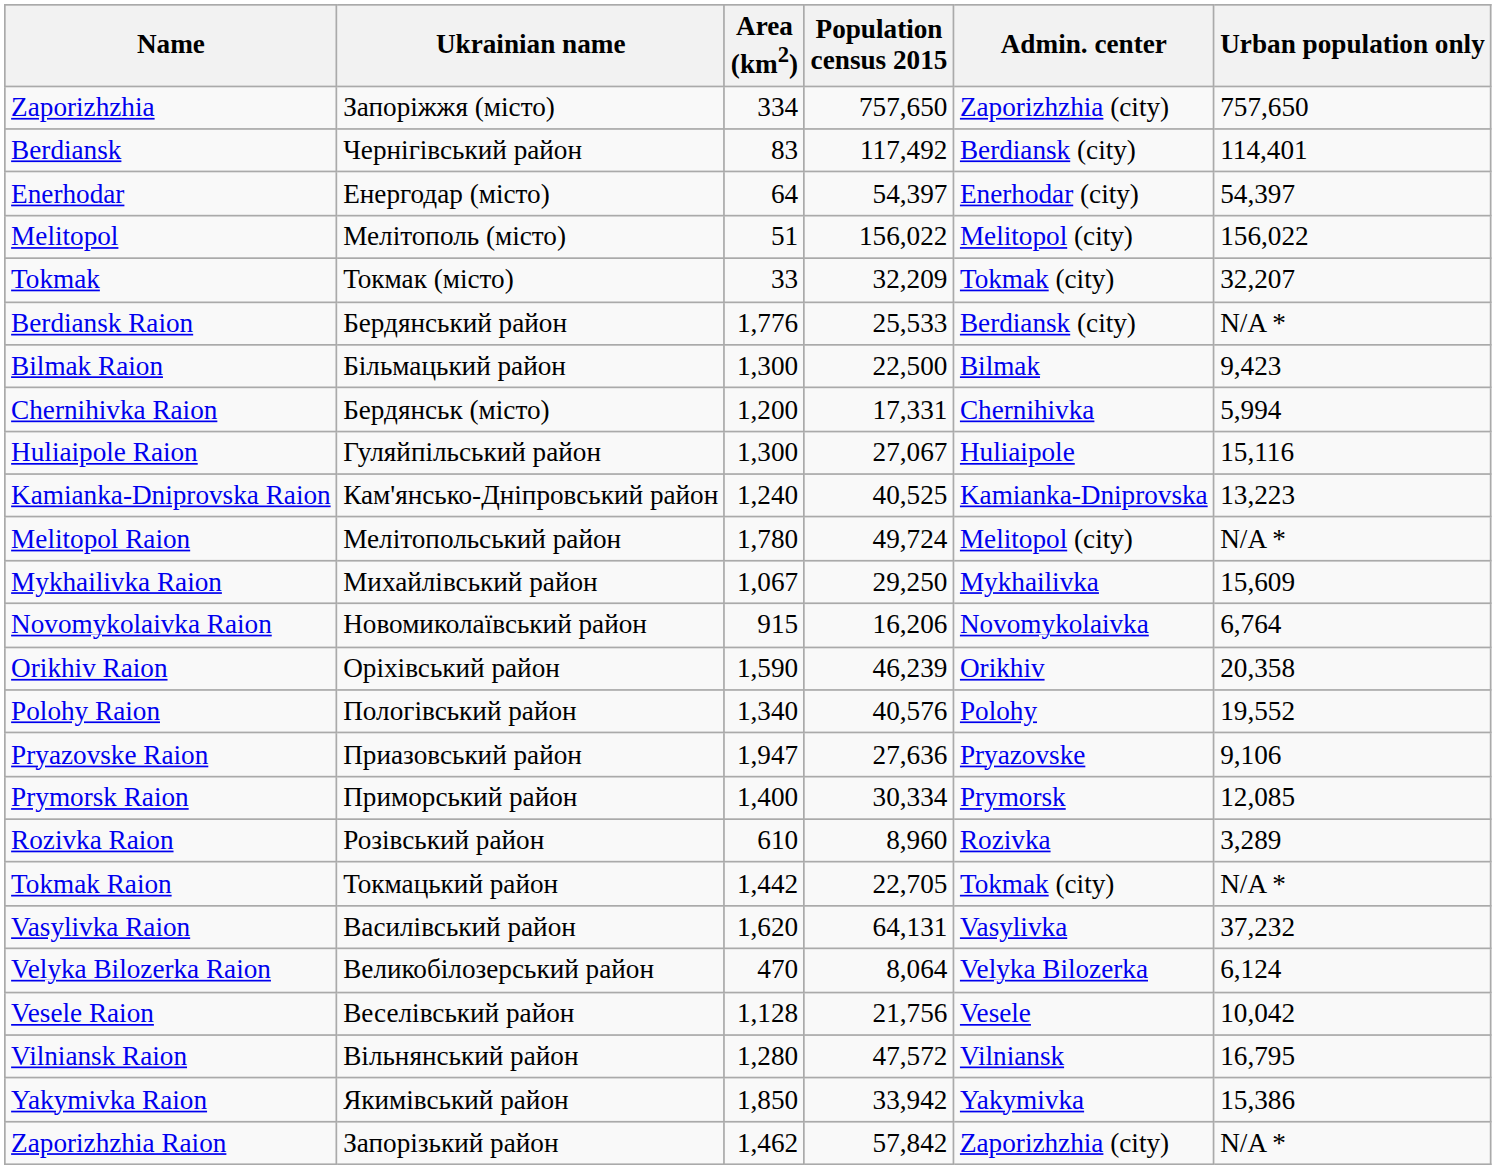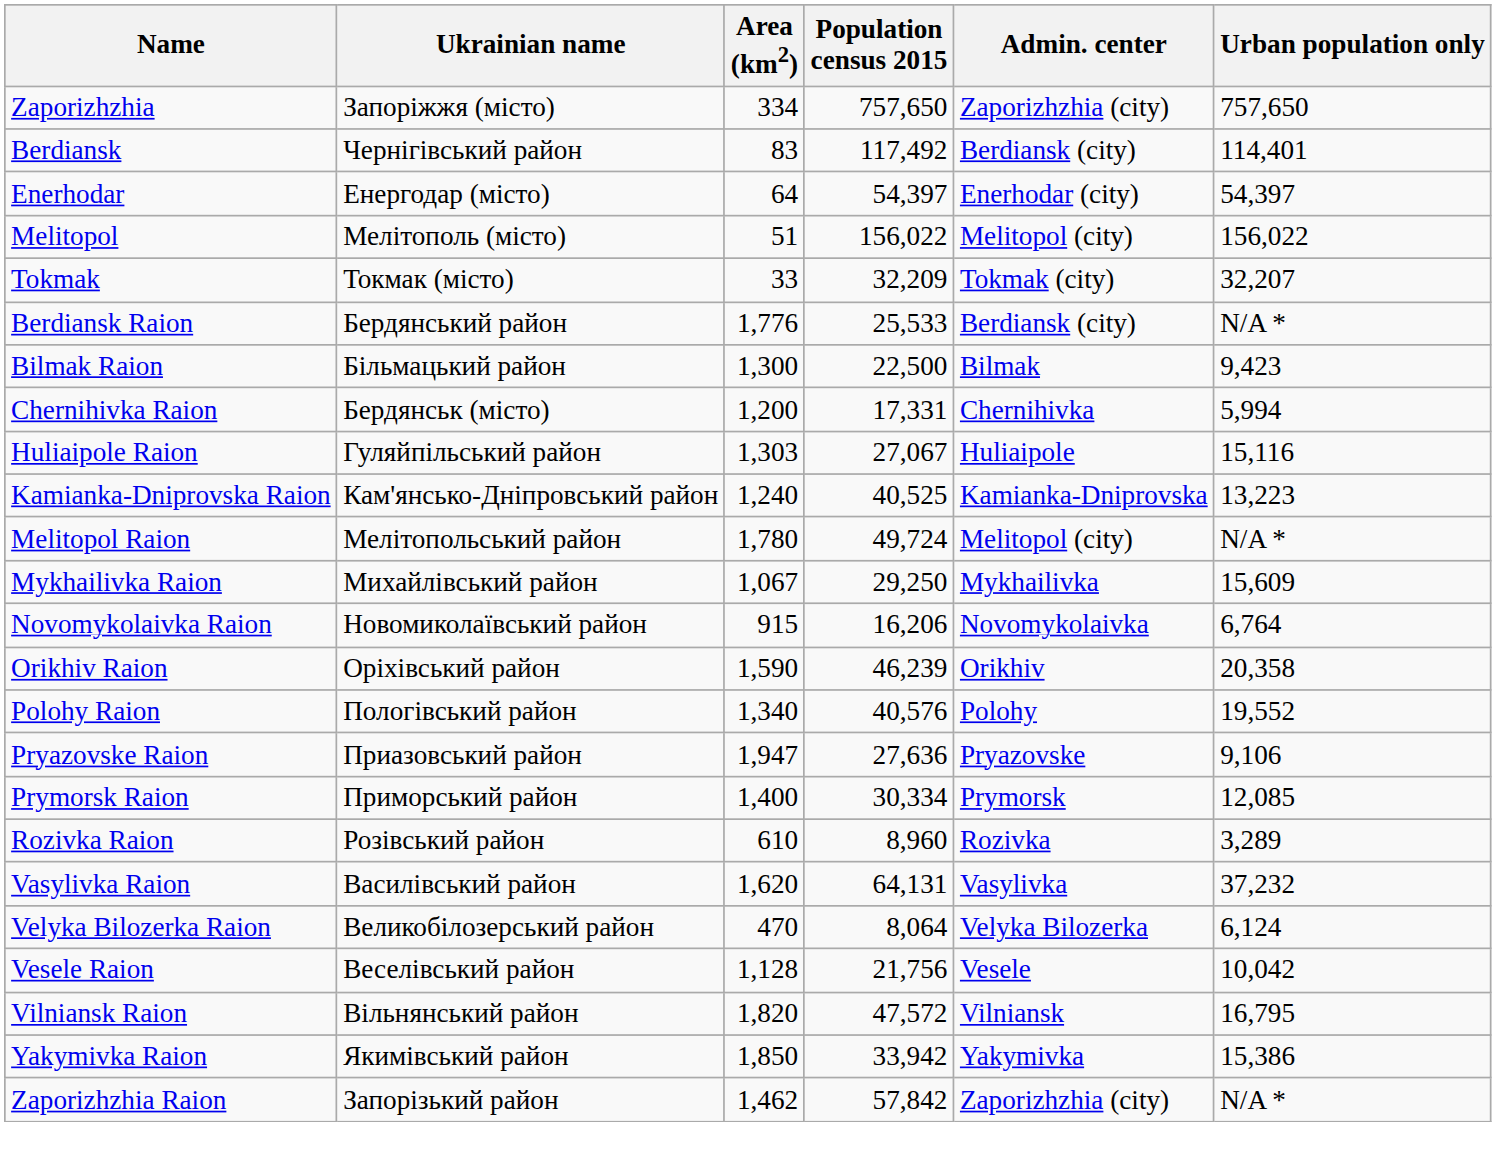Huliaipole Raion | Area (km2): 1,300 -> 1,303
- row: Tokmak Raion | Токмацький район | 1,442 | 22,705 | Tokmak (city) | N/A *
Vilniansk Raion | Area (km2): 1,280 -> 1,820
